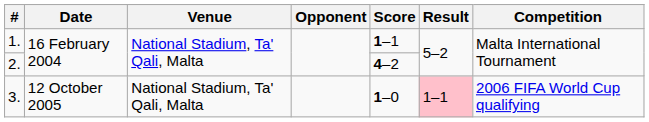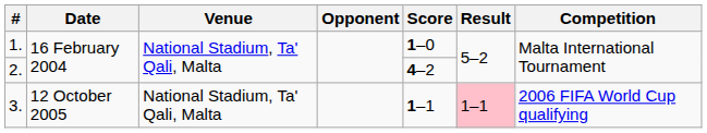1. | Score: 1–1 -> 1–0
3. | Score: 1–0 -> 1–1
